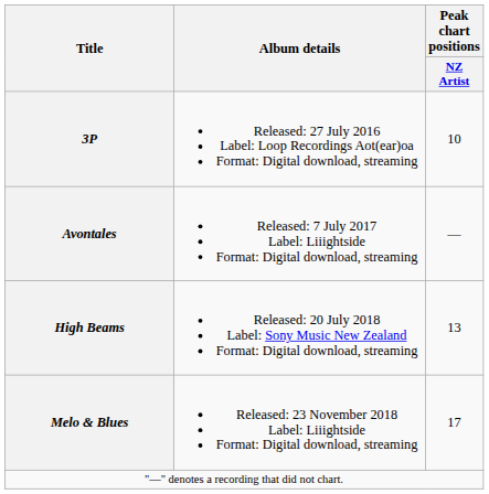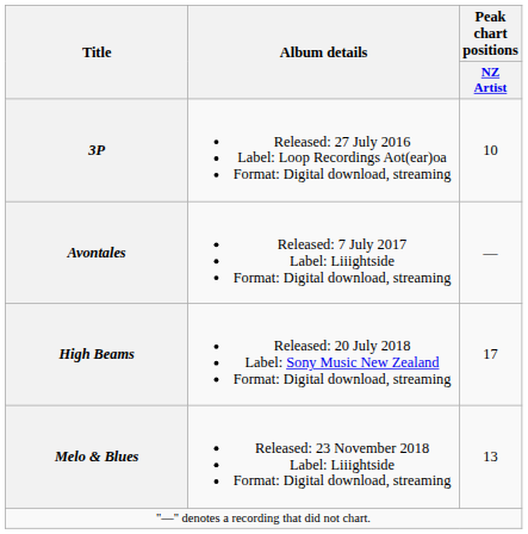High Beams | Peak chart positions / NZ Artist: 13 -> 17
Melo & Blues | Peak chart positions / NZ Artist: 17 -> 13
